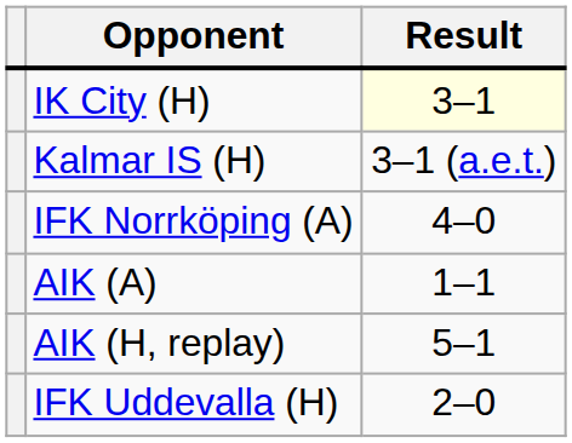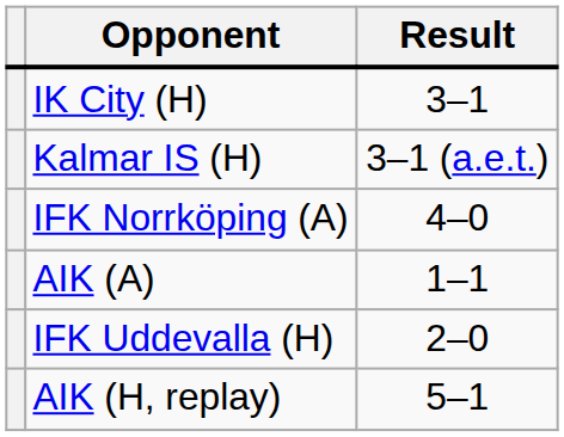IK City (H) | Result: lightyellow background -> no background
rows swapped: AIK (H, replay) <-> IFK Uddevalla (H)
